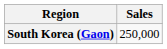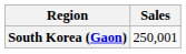South Korea (Gaon) | Sales: 250,000 -> 250,001
